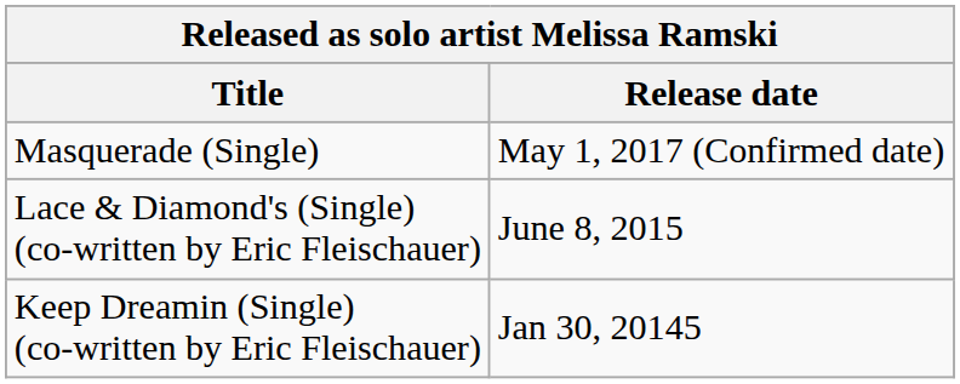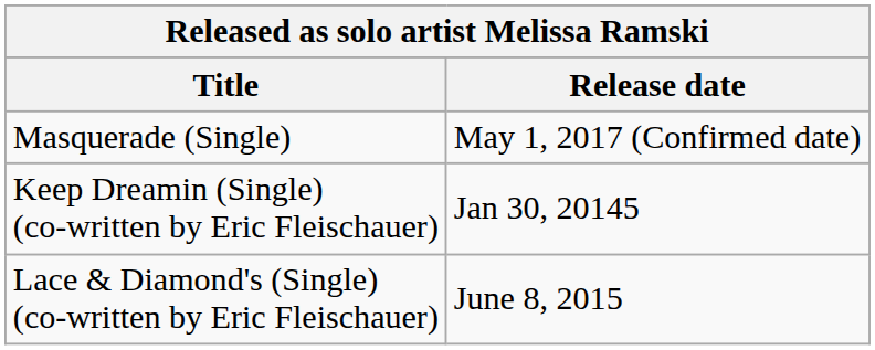rows swapped: Lace & Diamond's (Single) (co-written by Eric Fleischauer) <-> Keep Dreamin (Single) (co-written by Eric Fleischauer)
